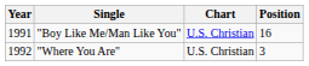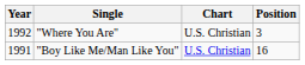rows swapped: "Boy Like Me/Man Like You" <-> "Where You Are"
